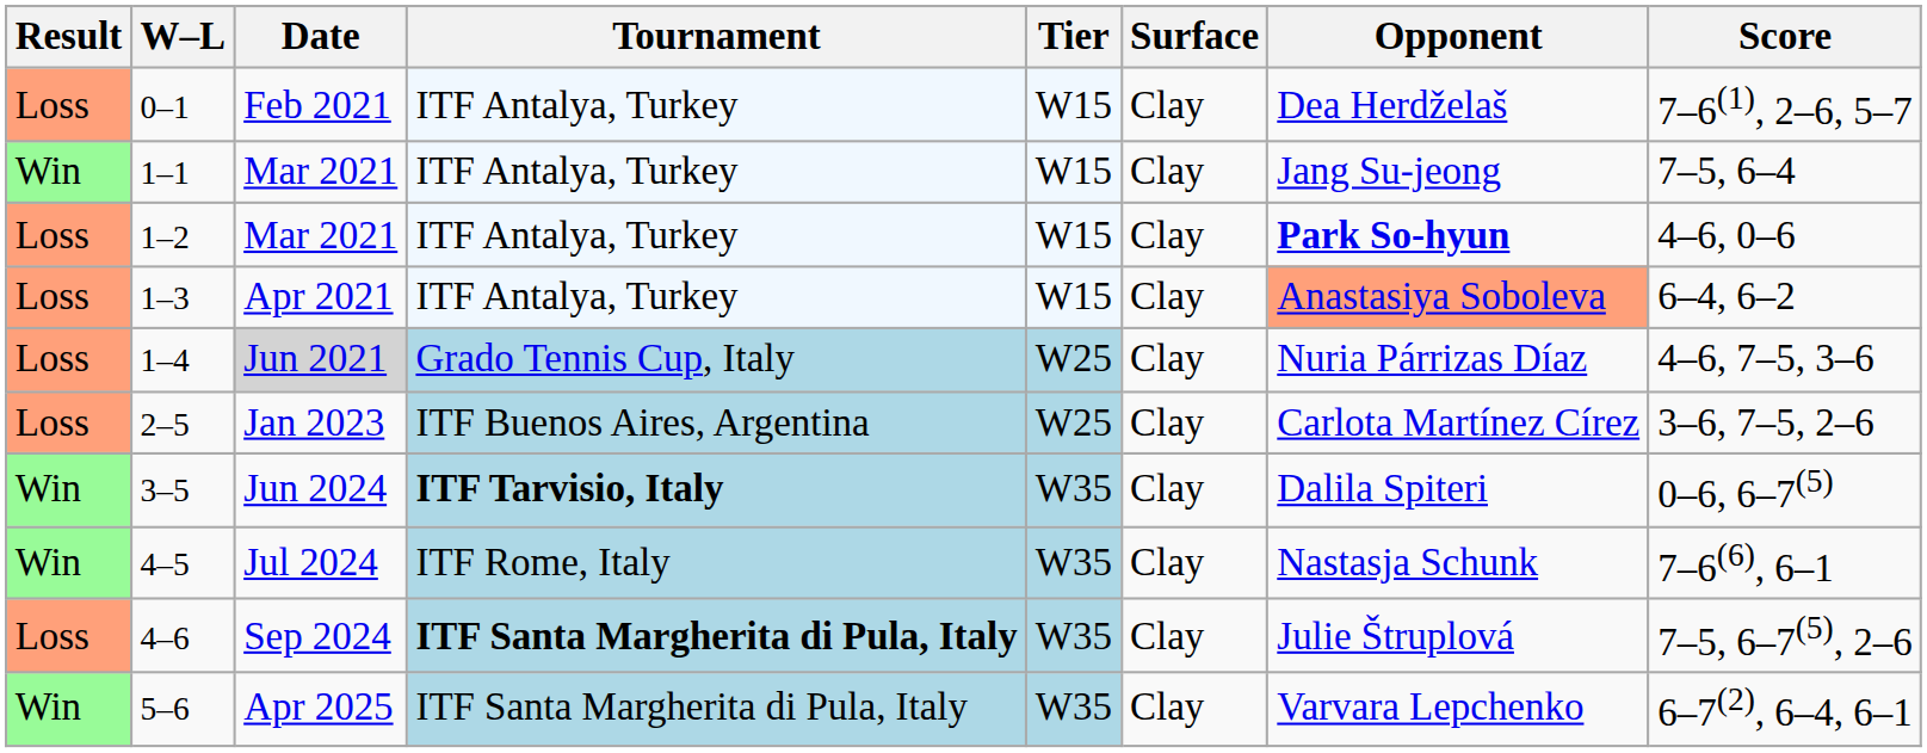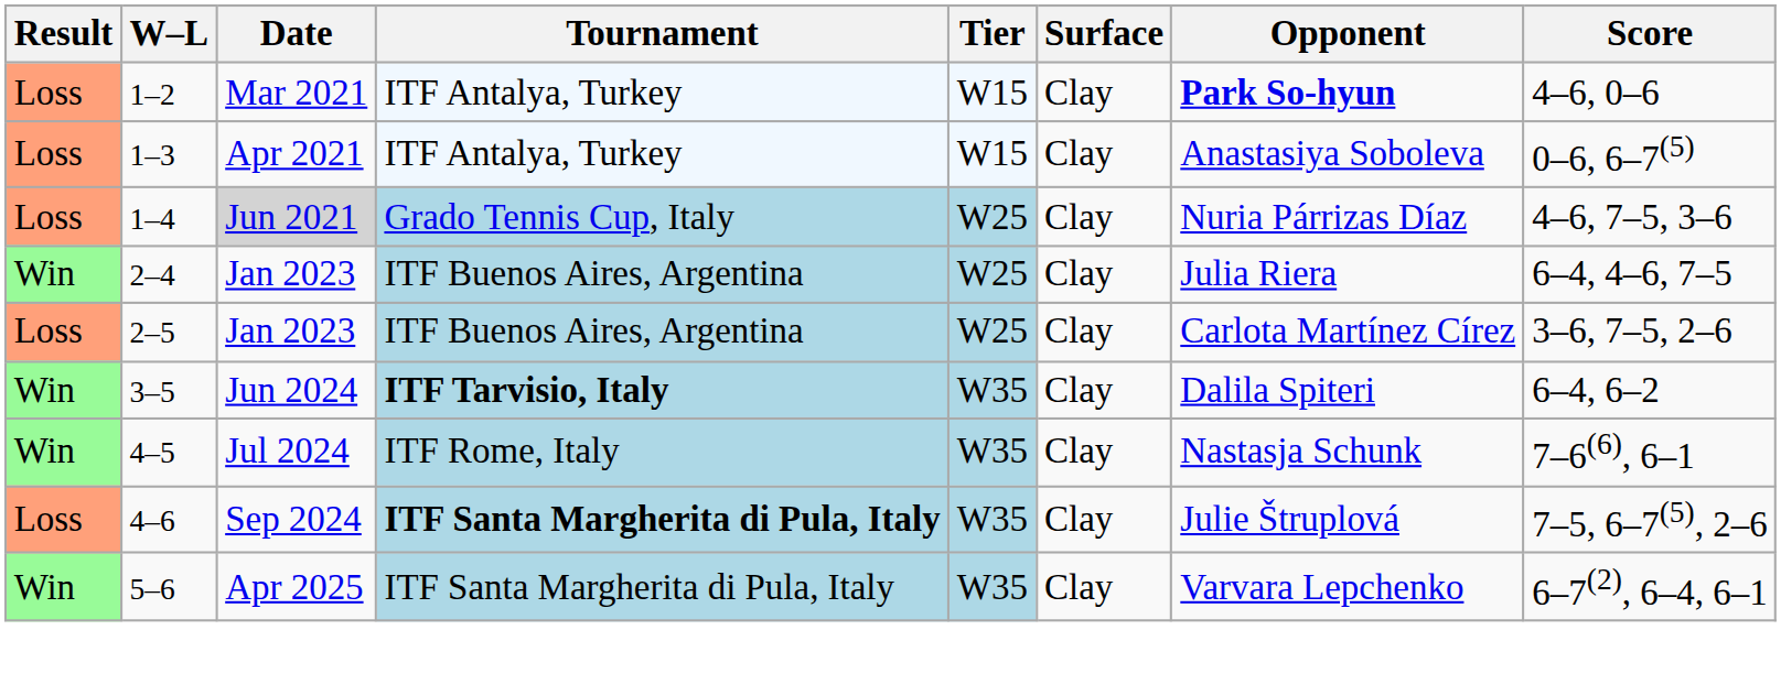- row: Loss | 0–1 | Feb 2021 | ITF Antalya, Turkey | W15 | Clay | Dea Herdželaš | 7–6(1), 2–6, 5–7
- row: Win | 1–1 | Mar 2021 | ITF Antalya, Turkey | W15 | Clay | Jang Su-jeong | 7–5, 6–4
1–3 | Opponent: lightsalmon background -> no background
1–3 | Score: 6–4, 6–2 -> 0–6, 6–7(5)
+ row: Win | 2–4 | Jan 2023 | ITF Buenos Aires, Argentina | W25 | Clay | Julia Riera | 6–4, 4–6, 7–5
3–5 | Score: 0–6, 6–7(5) -> 6–4, 6–2
